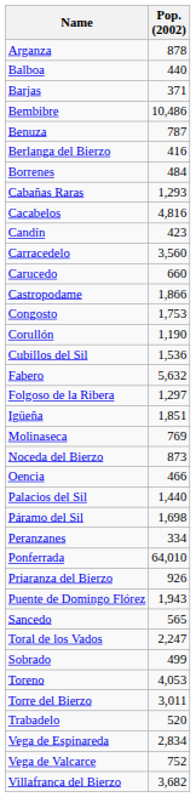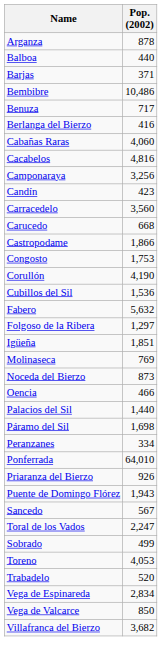Benuza | Pop. (2002): 787 -> 717
- row: Borrenes | 484
Cabañas Raras | Pop. (2002): 1,293 -> 4,060
+ row: Camponaraya | 3,256
Carucedo | Pop. (2002): 660 -> 668
Corullón | Pop. (2002): 1,190 -> 4,190
Sancedo | Pop. (2002): 565 -> 567
- row: Torre del Bierzo | 3,011
Vega de Valcarce | Pop. (2002): 752 -> 850
